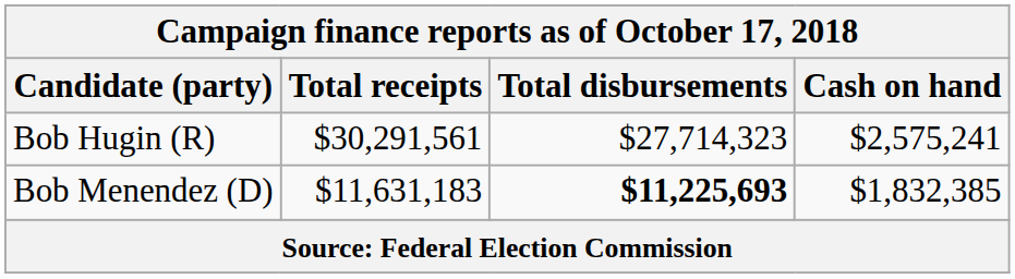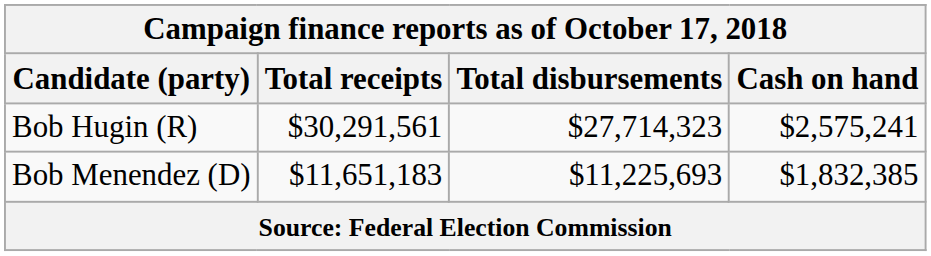Bob Menendez (D) | Total receipts: $11,631,183 -> $11,651,183
Bob Menendez (D) | Total disbursements: bold -> normal
